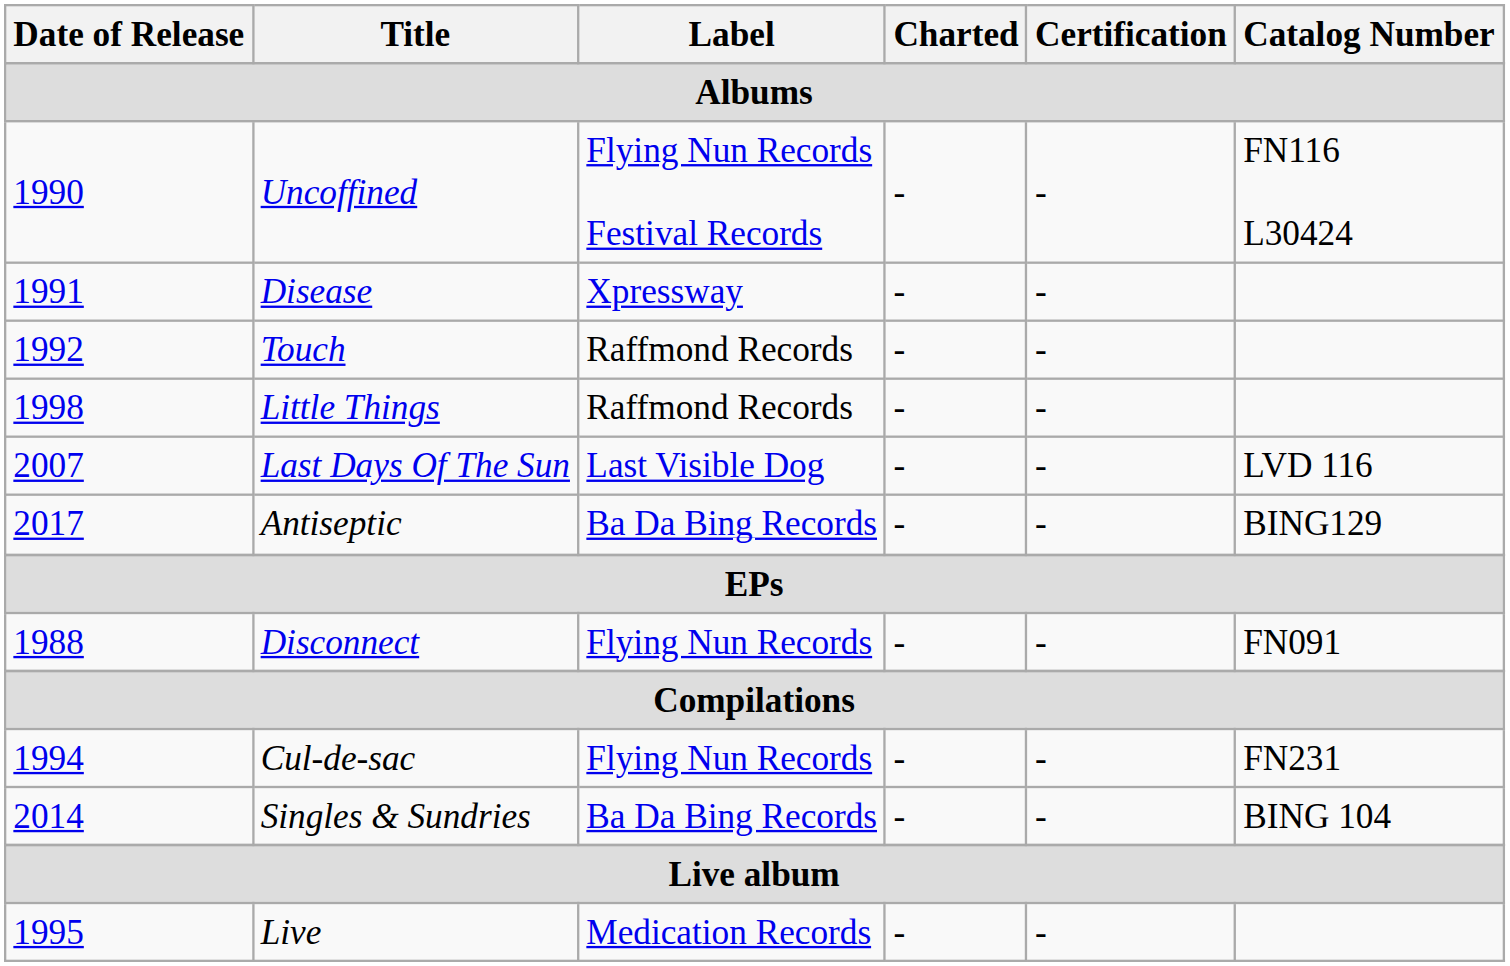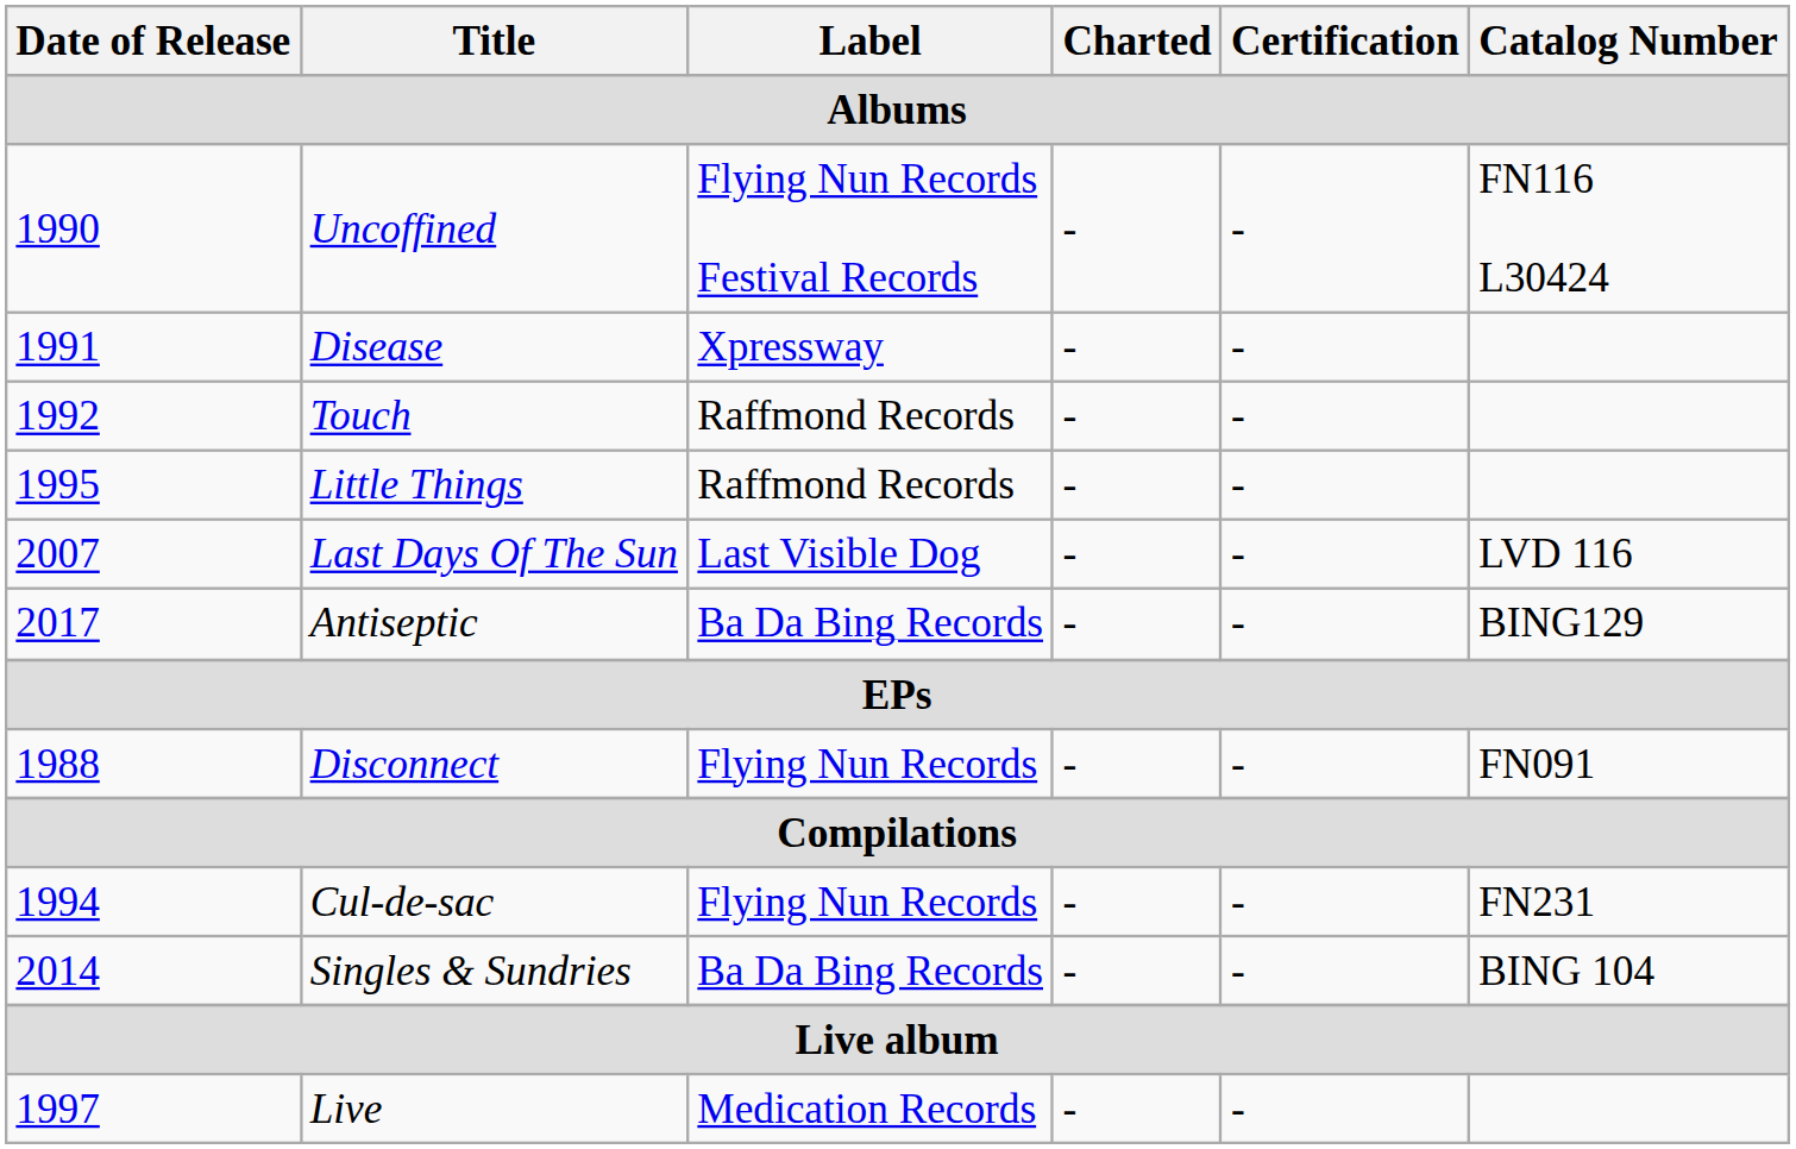Little Things | Date of Release: 1998 -> 1995
Live | Date of Release: 1995 -> 1997
